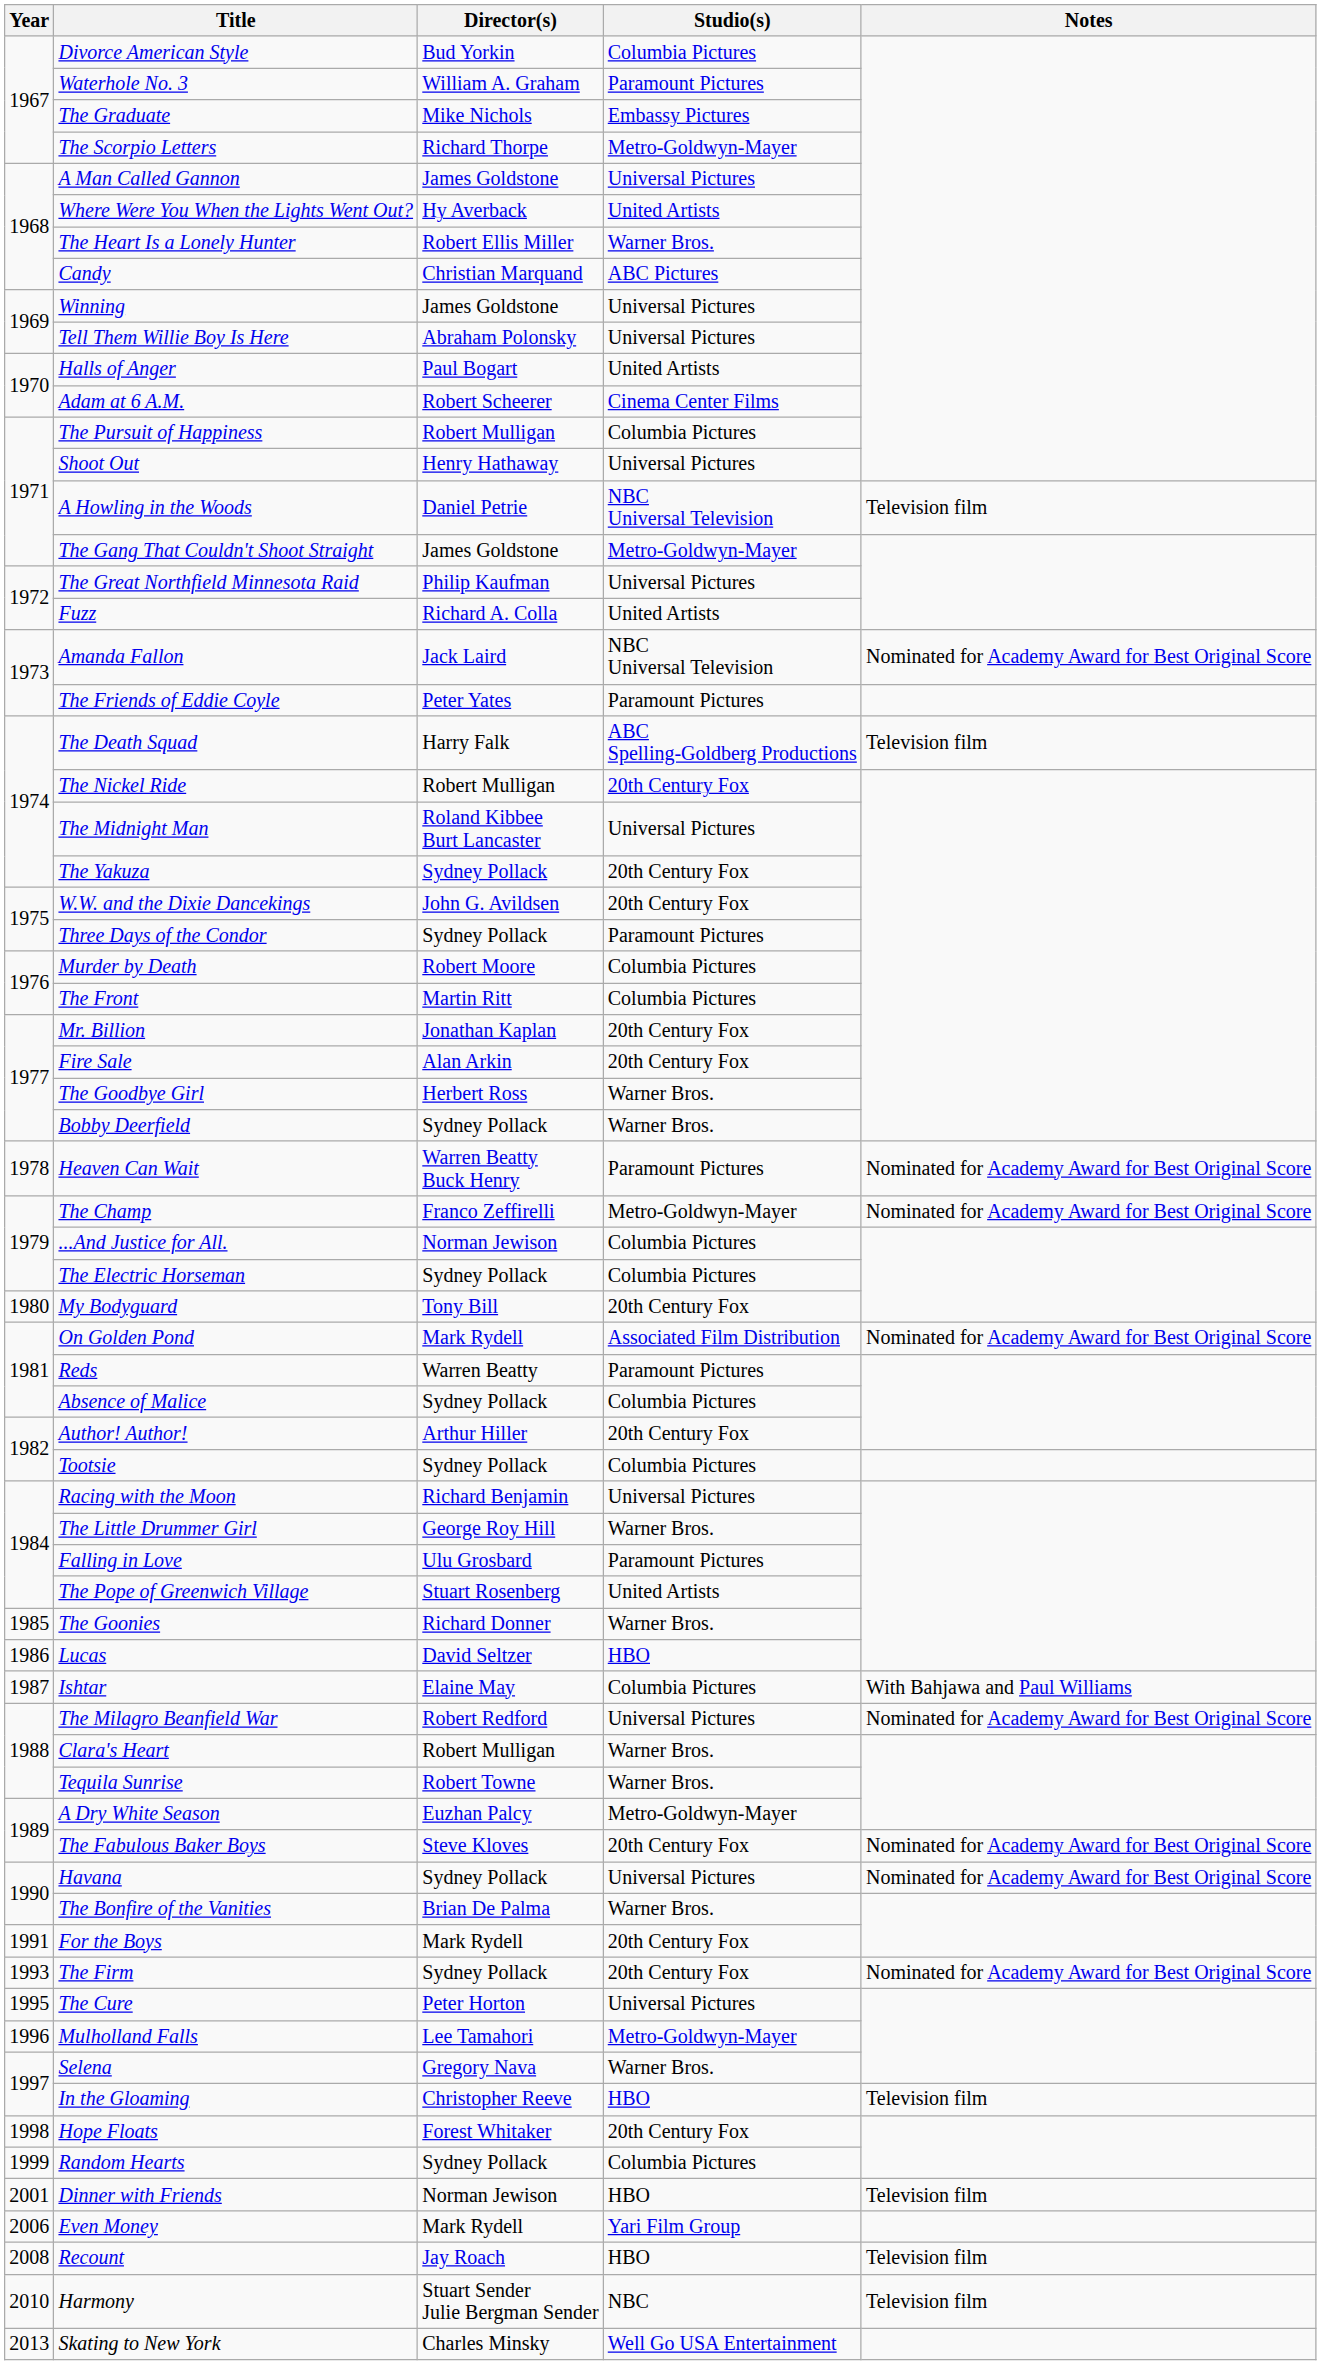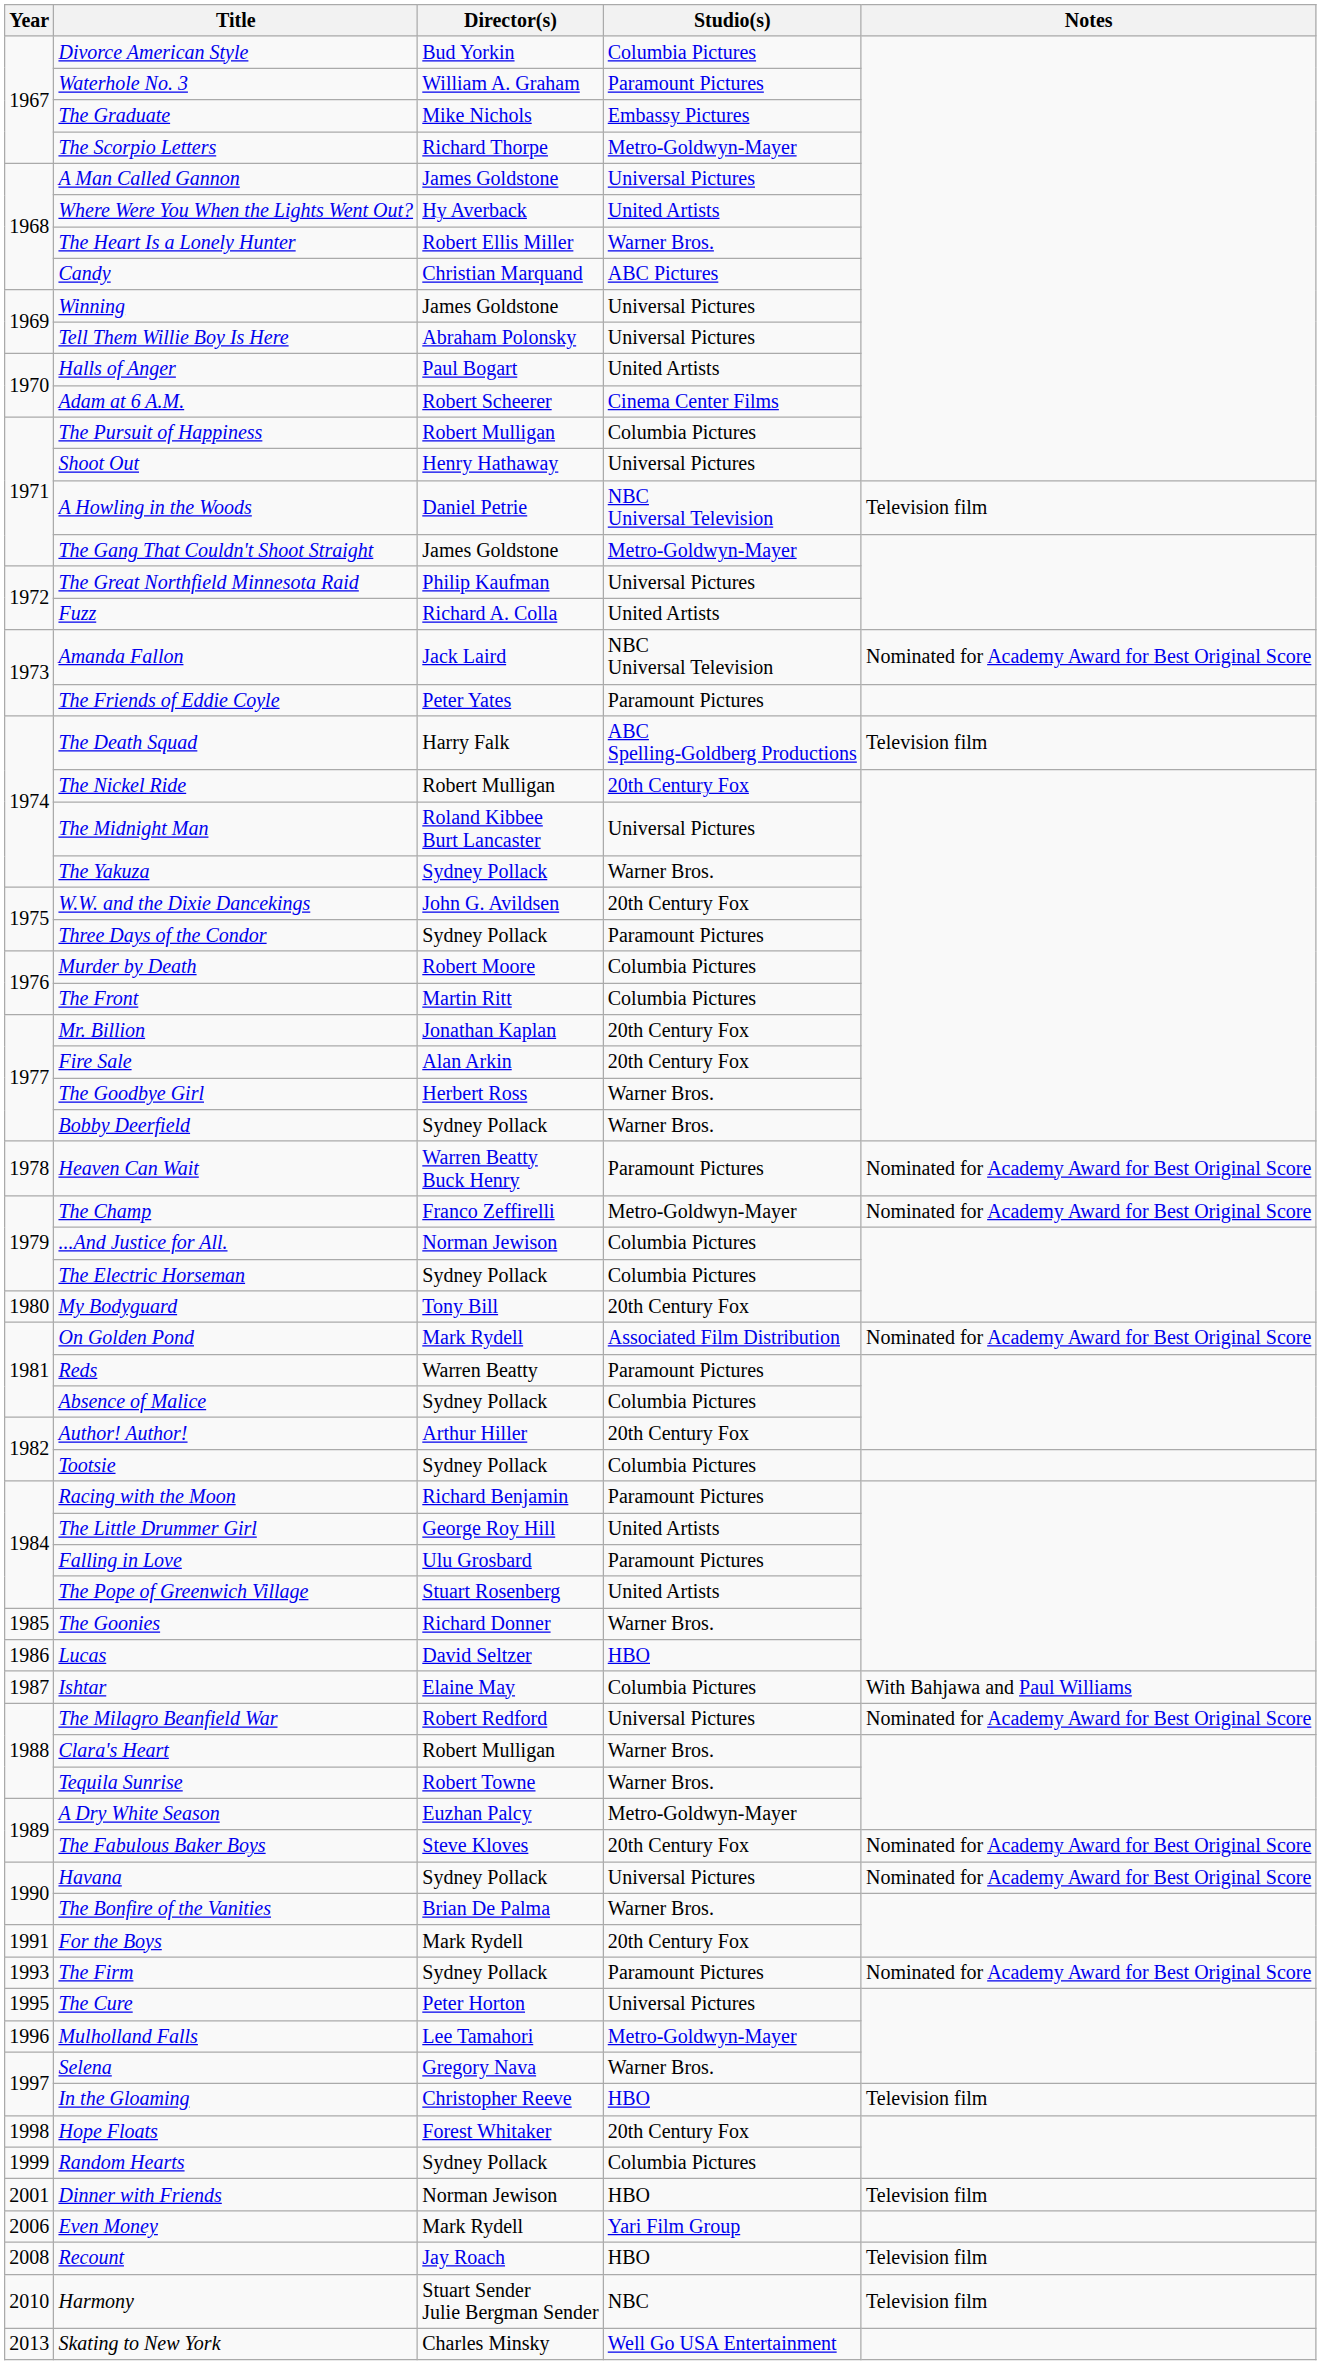The Yakuza | Studio(s): 20th Century Fox -> Warner Bros.
Racing with the Moon | Studio(s): Universal Pictures -> Paramount Pictures
The Little Drummer Girl | Studio(s): Warner Bros. -> United Artists
The Firm | Studio(s): 20th Century Fox -> Paramount Pictures
